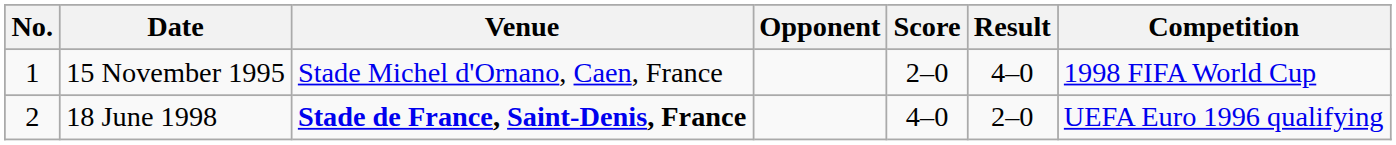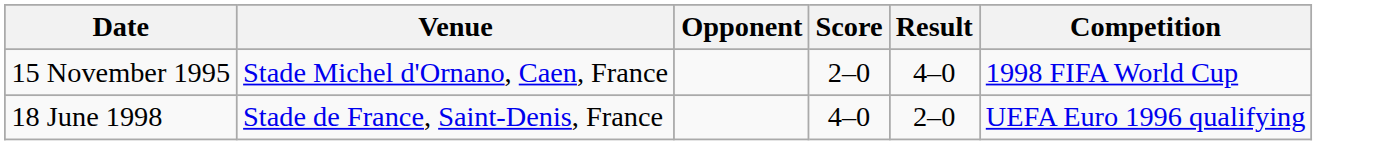- column: No. | 1 | 2
18 June 1998 | Venue: bold -> normal
